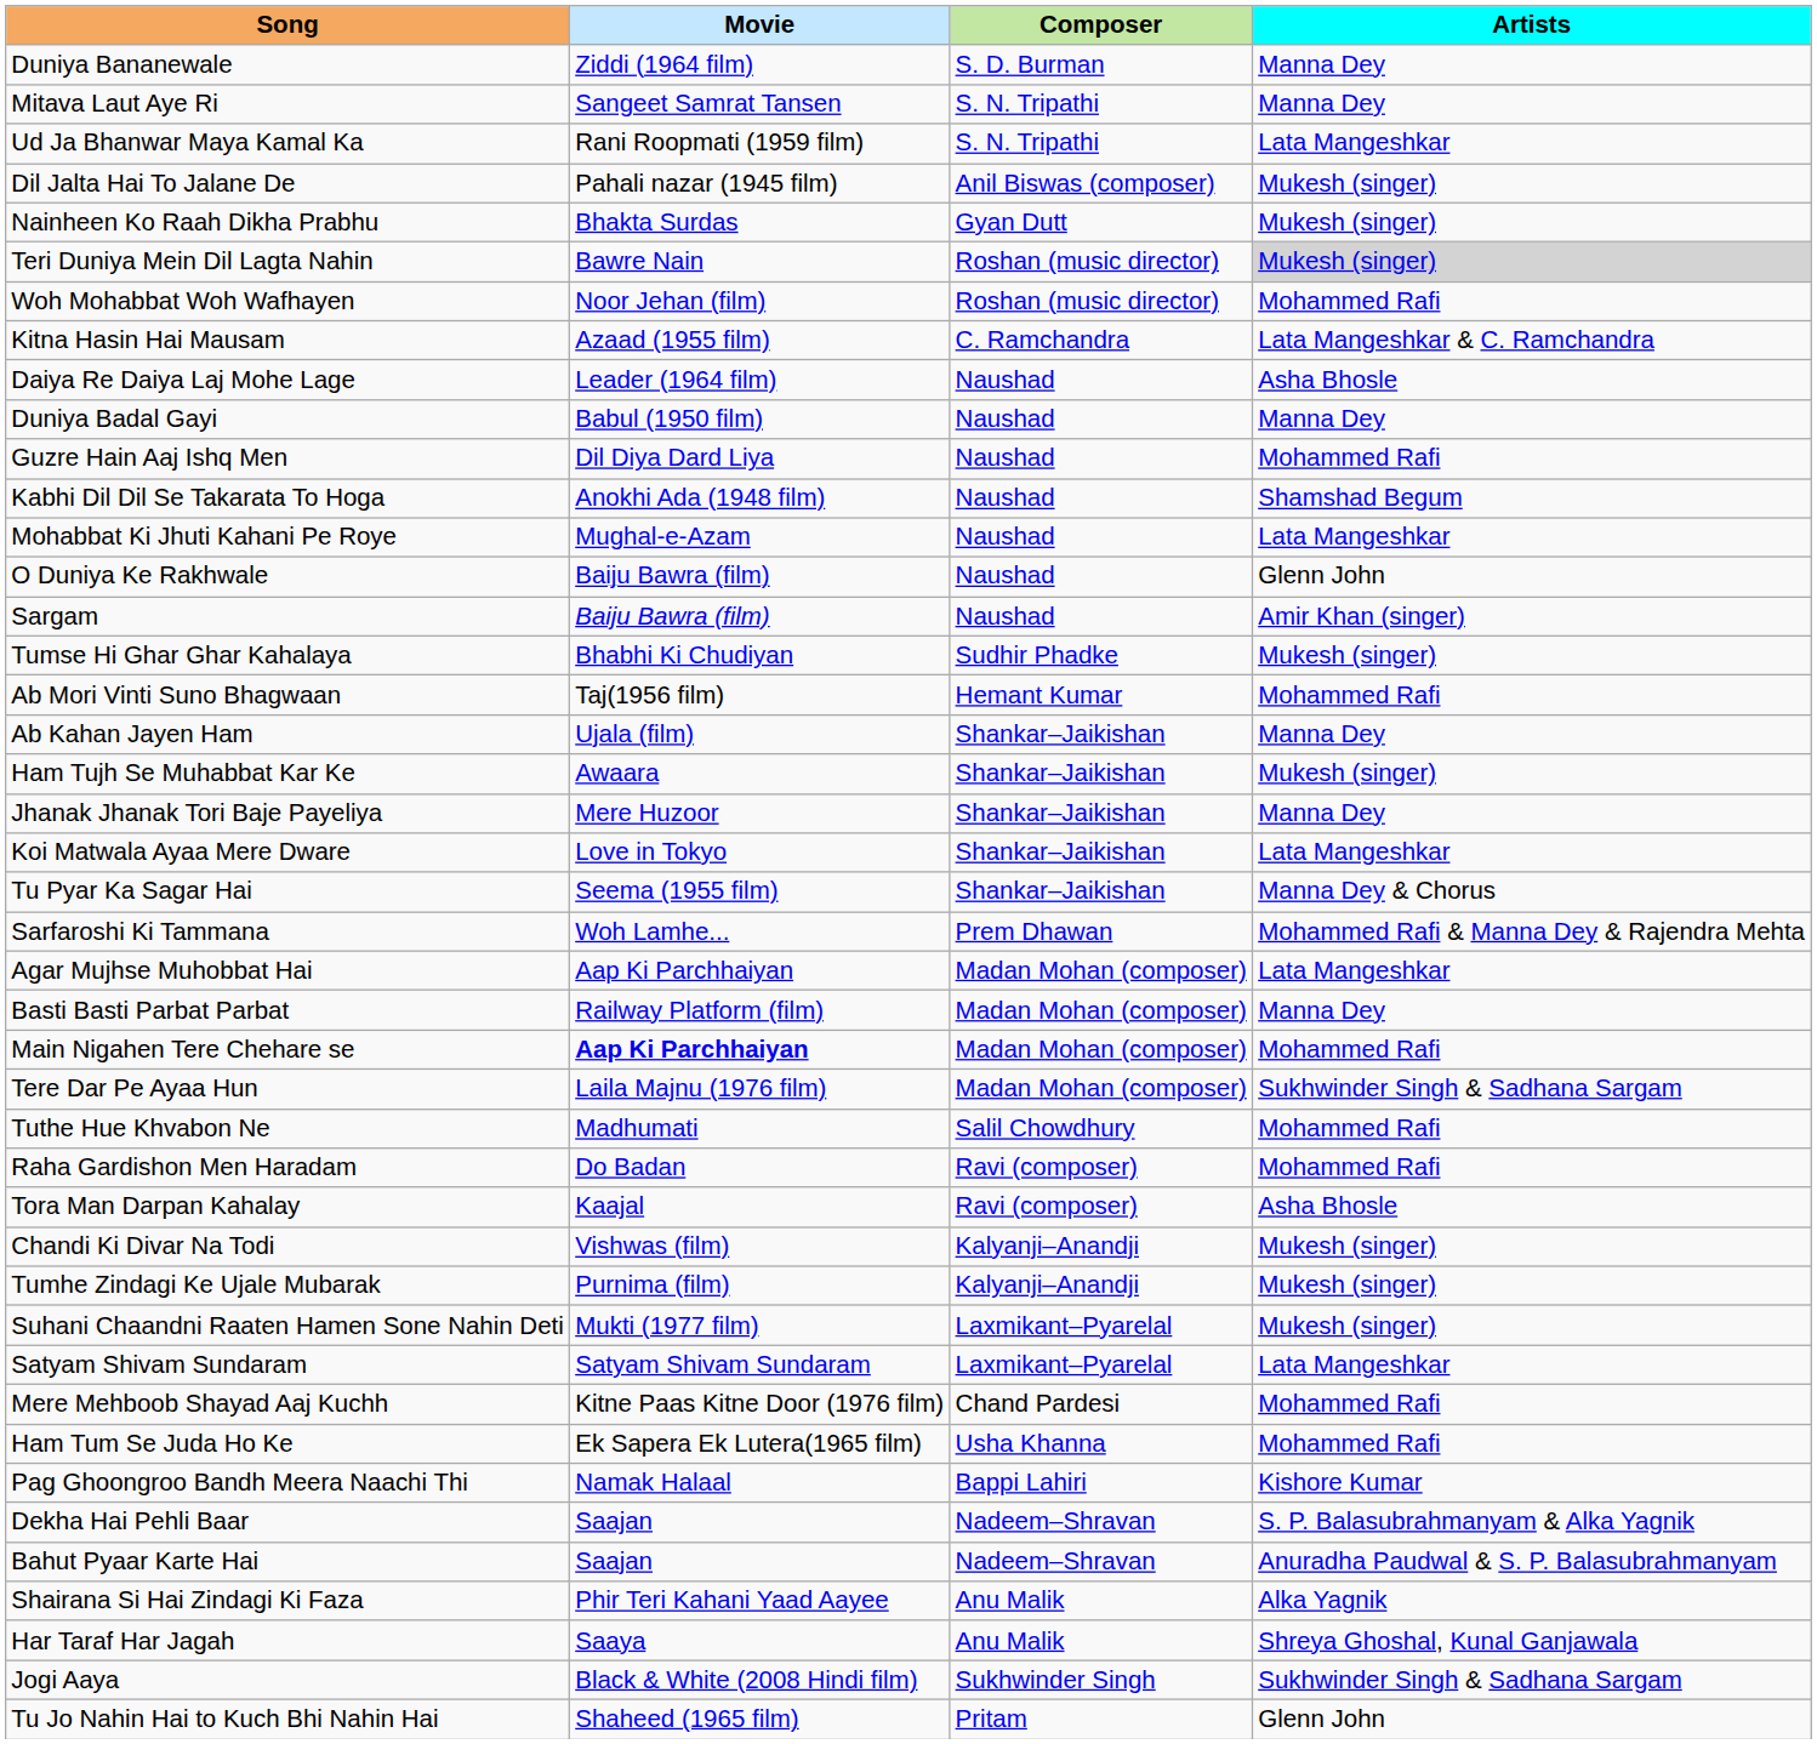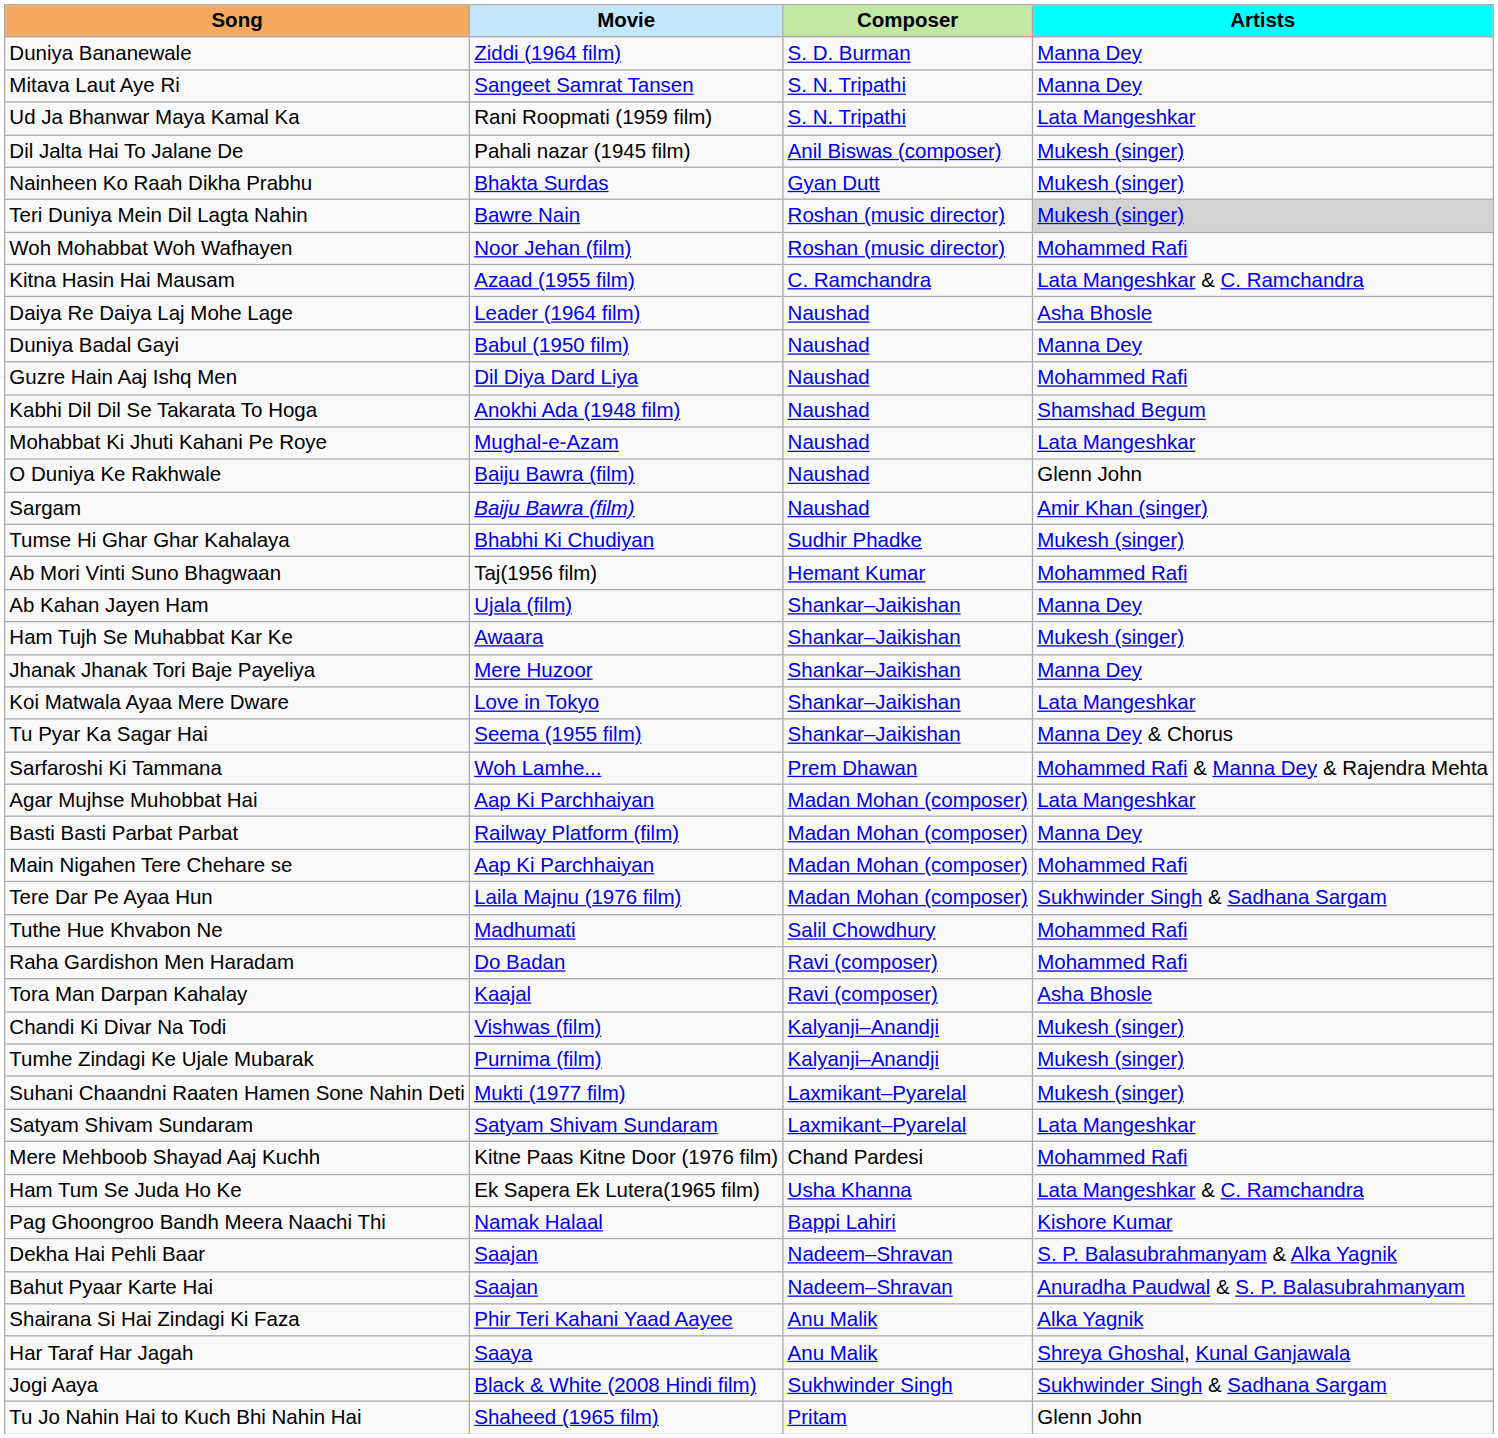Main Nigahen Tere Chehare se | Movie: bold -> normal
Ham Tum Se Juda Ho Ke | Artists: Mohammed Rafi -> Lata Mangeshkar & C. Ramchandra
